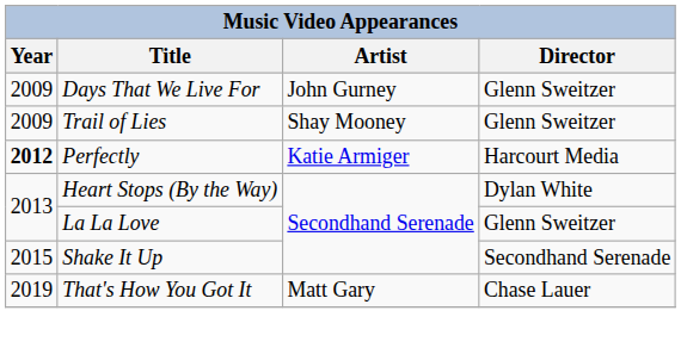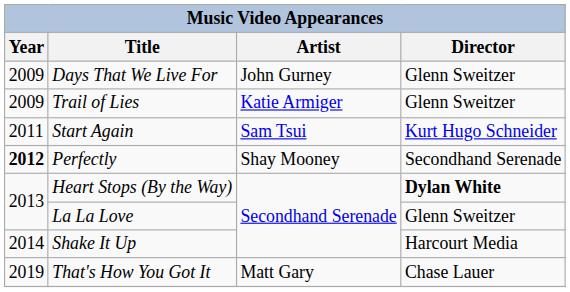Trail of Lies | Artist: Shay Mooney -> Katie Armiger
+ row: 2011 | Start Again | Sam Tsui | Kurt Hugo Schneider
Perfectly | Artist: Katie Armiger -> Shay Mooney
Perfectly | Director: Harcourt Media -> Secondhand Serenade
Heart Stops (By the Way) | Director: normal -> bold
Shake It Up | Year: 2015 -> 2014
Shake It Up | Director: Secondhand Serenade -> Harcourt Media
